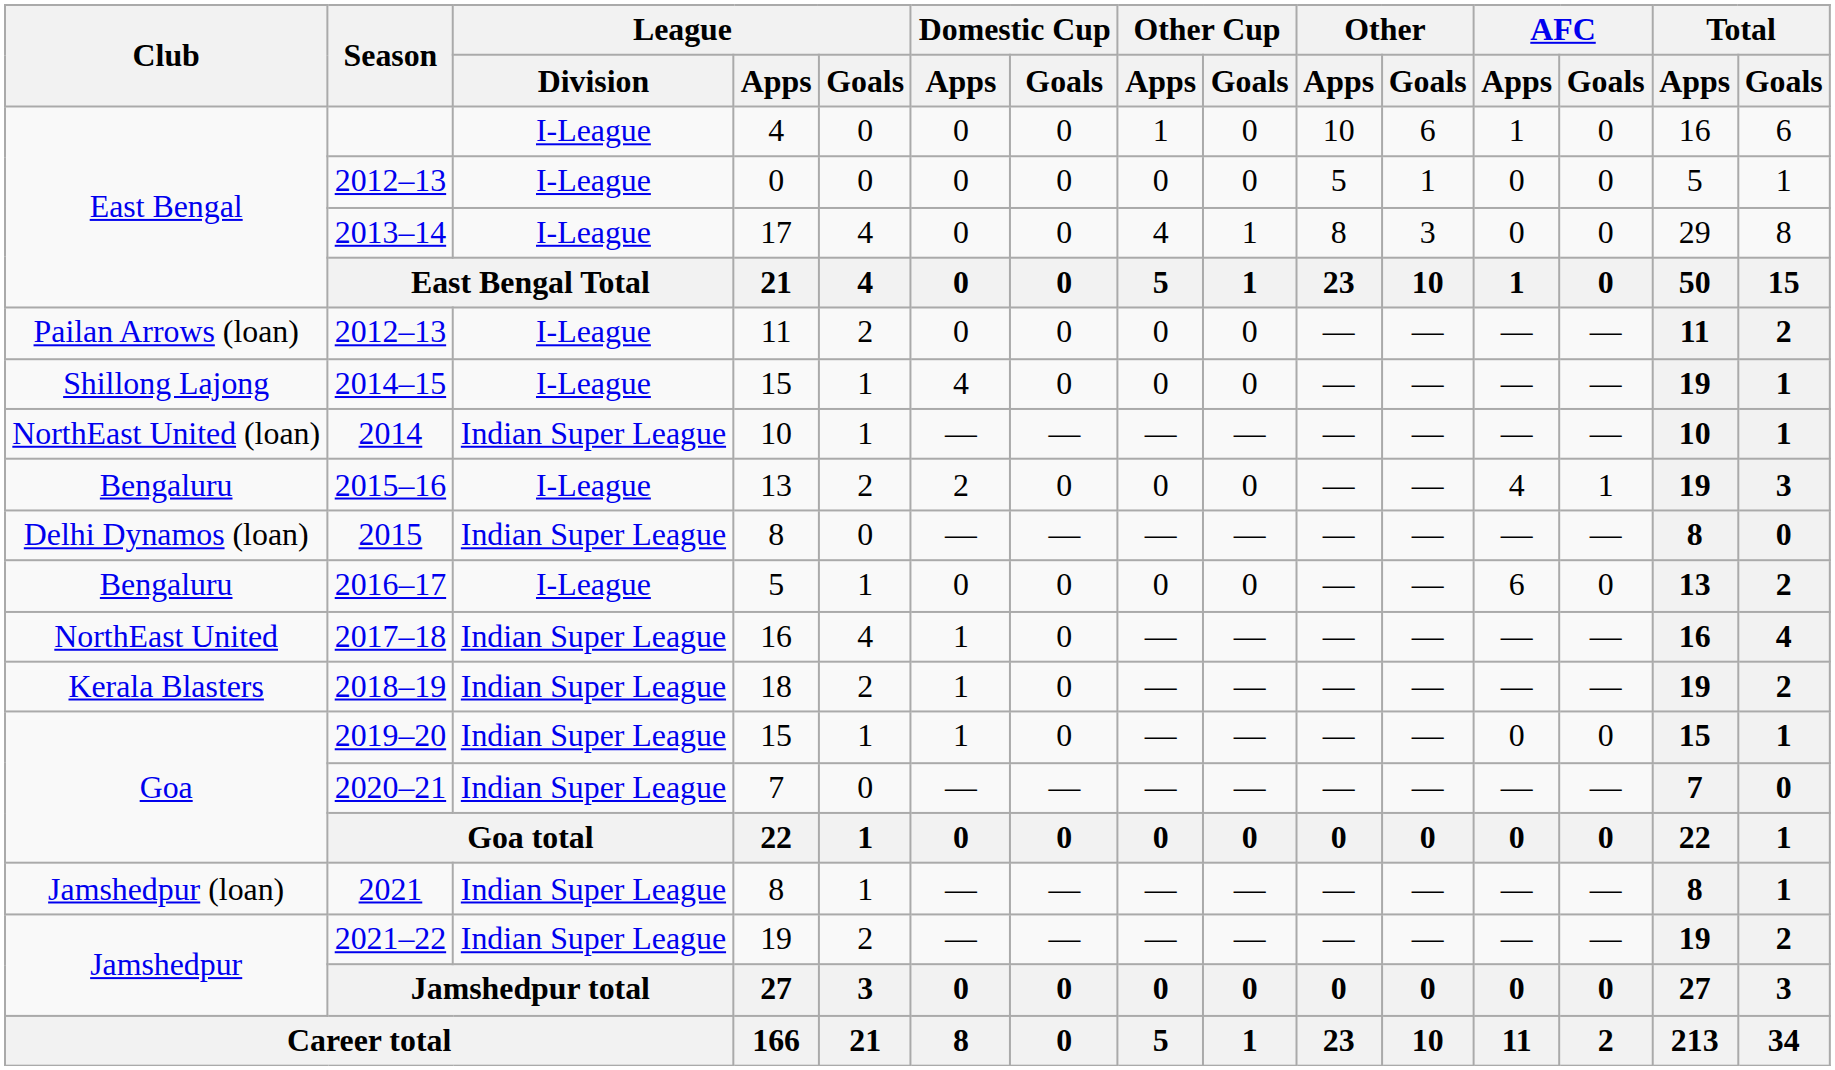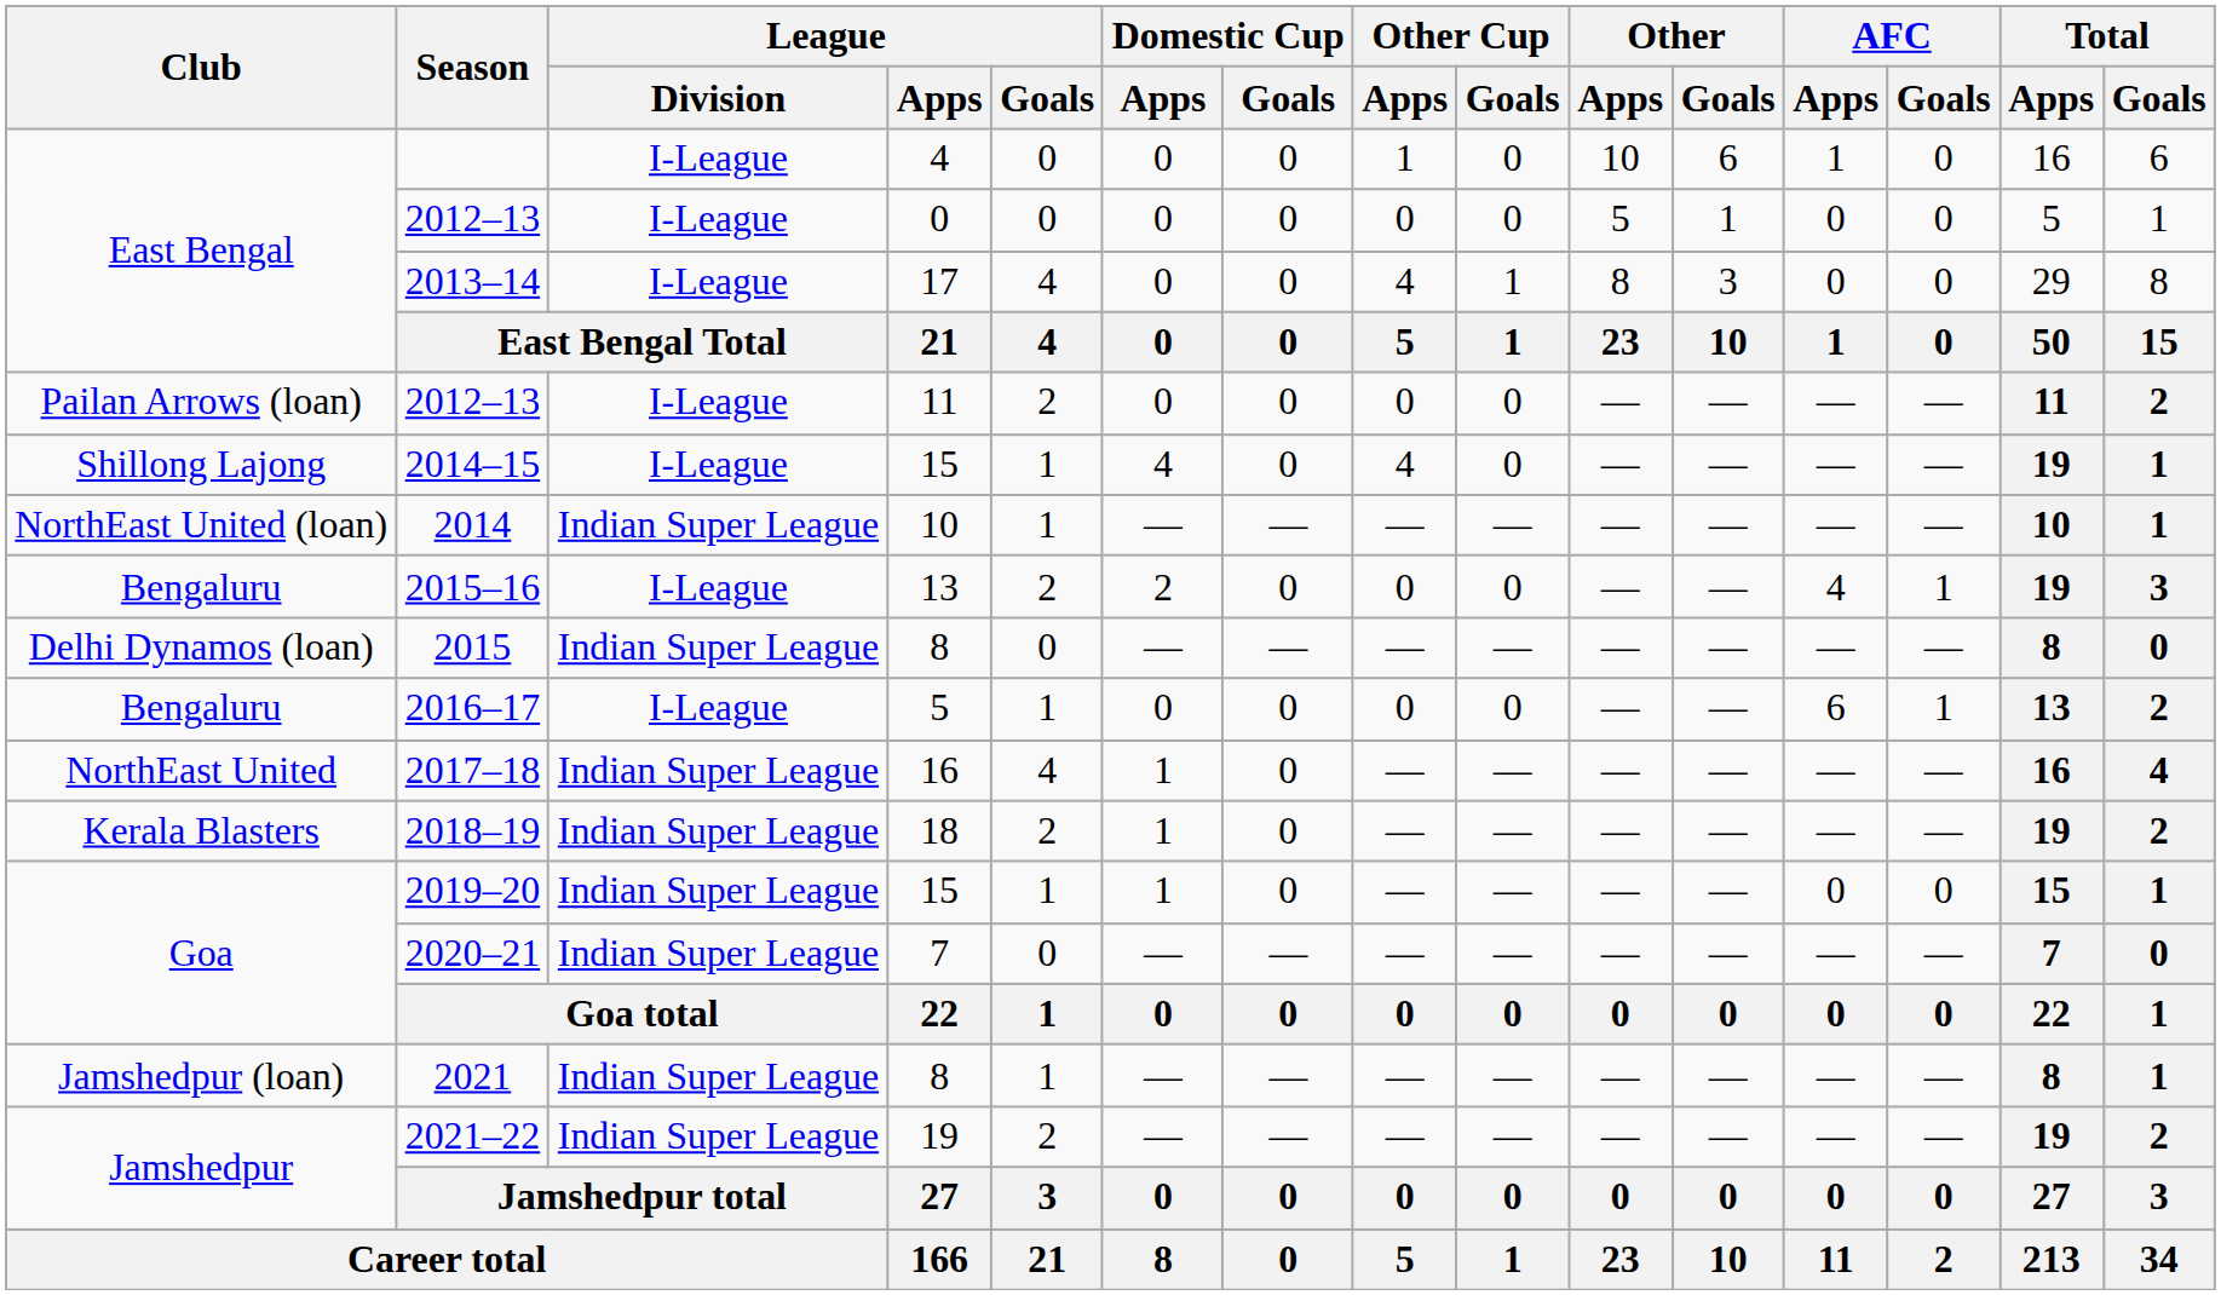2014–15 | Other Cup / Apps: 0 -> 4
2016–17 | AFC / Goals: 0 -> 1
